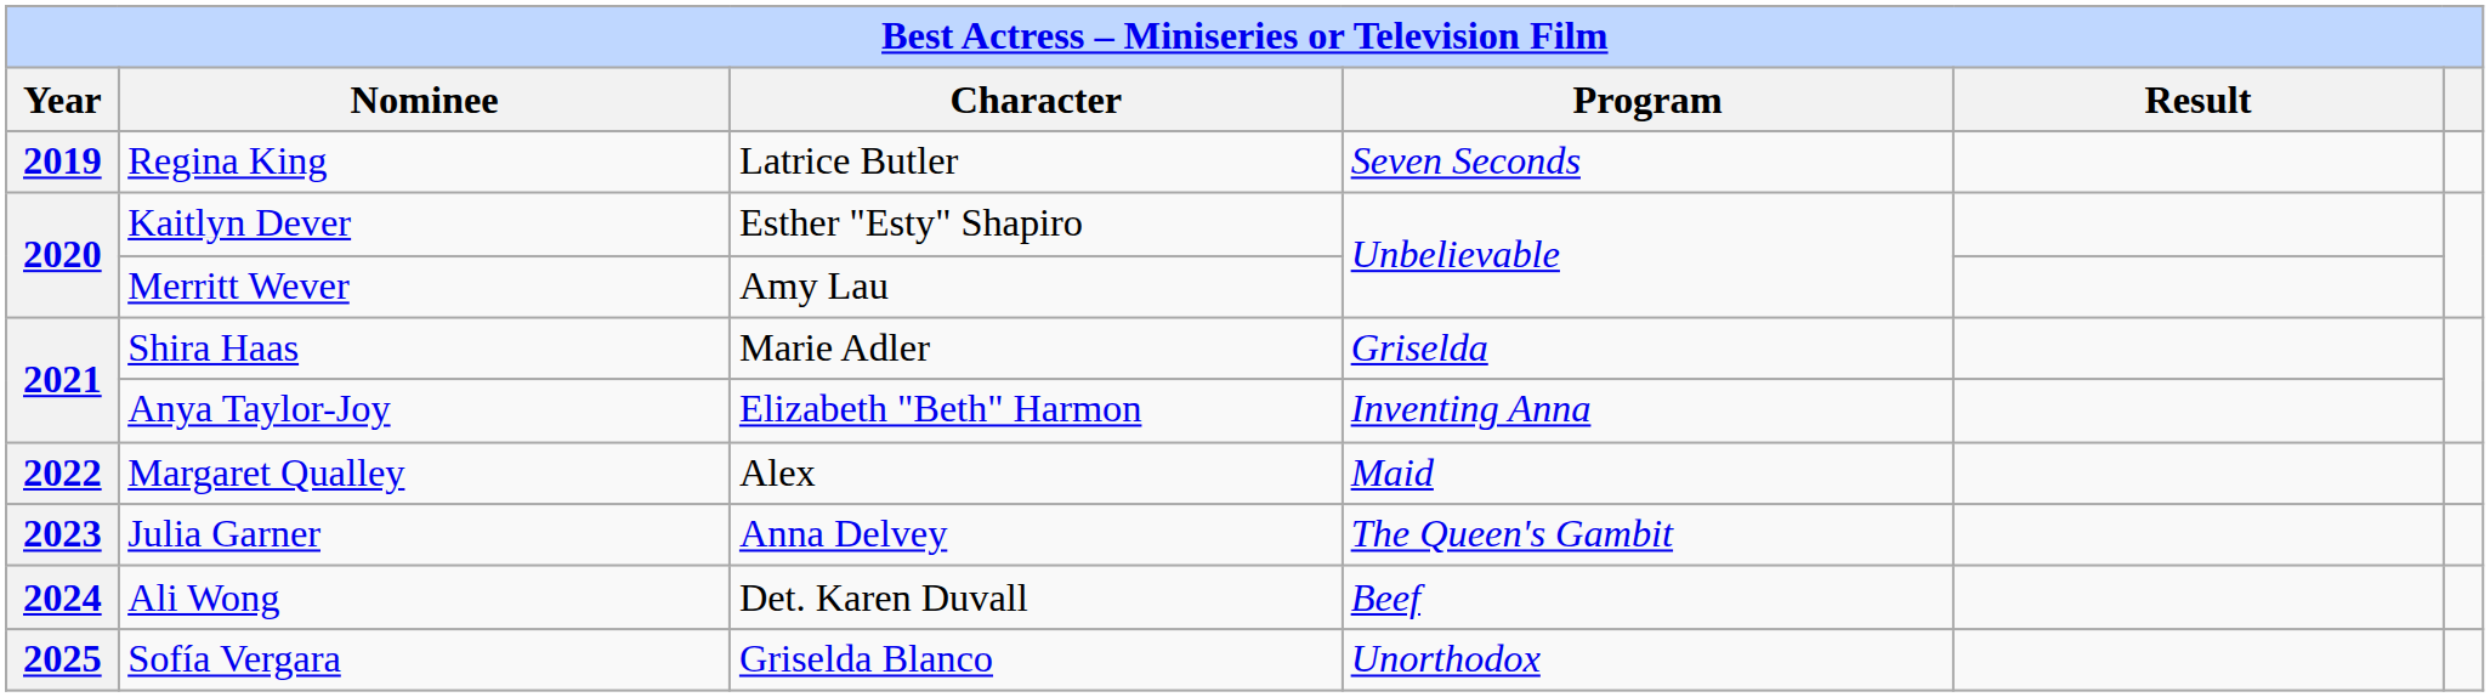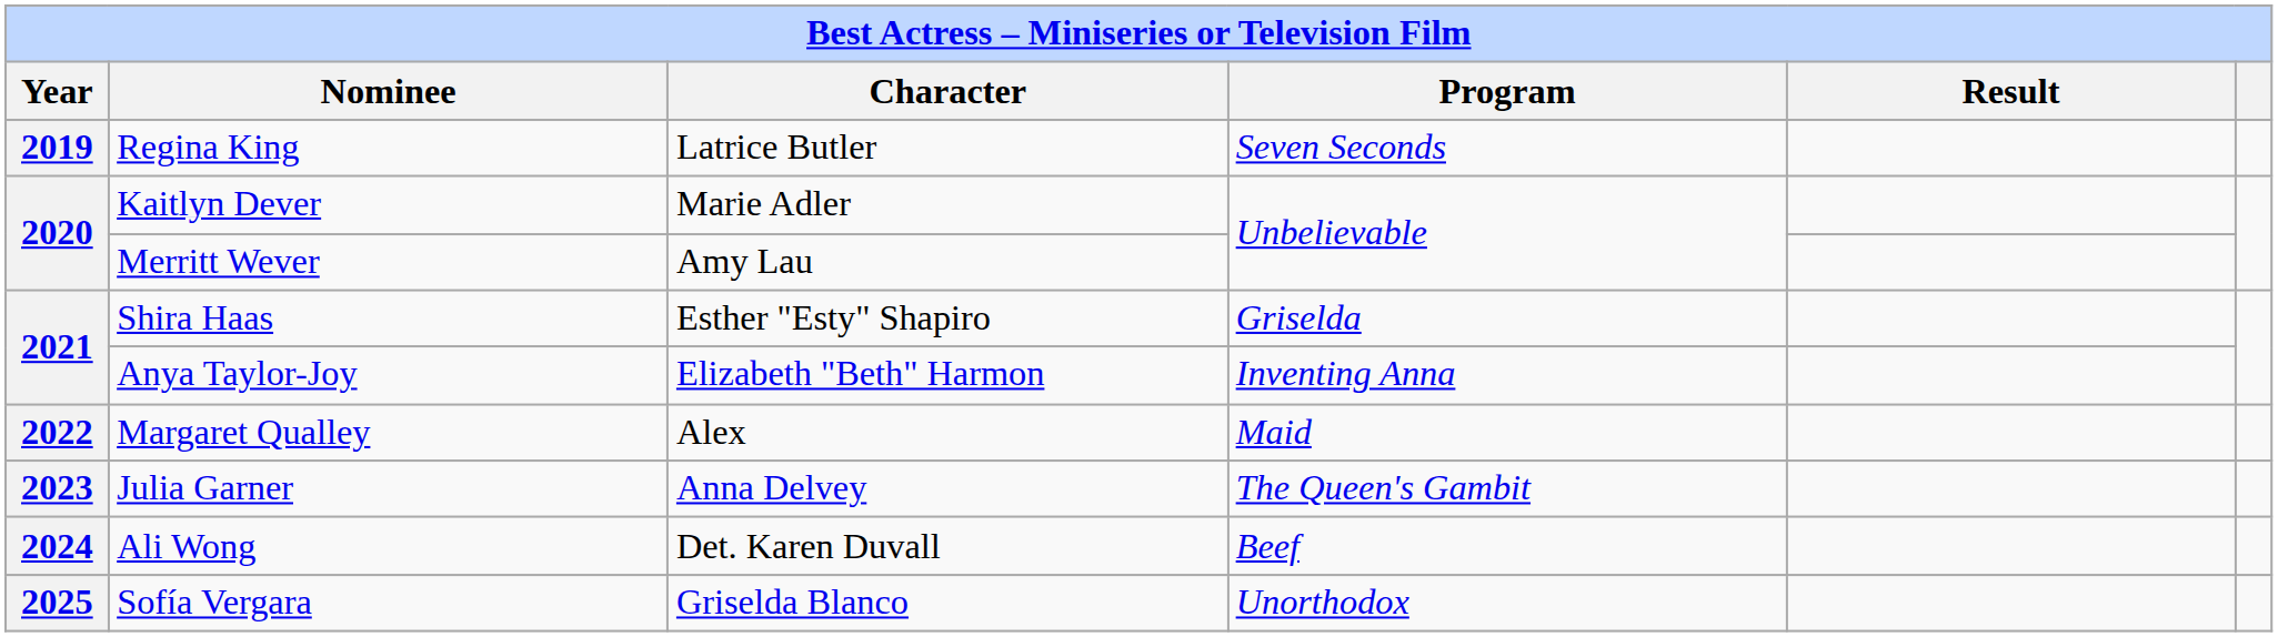Kaitlyn Dever | Character: Esther "Esty" Shapiro -> Marie Adler
Shira Haas | Character: Marie Adler -> Esther "Esty" Shapiro
